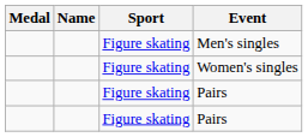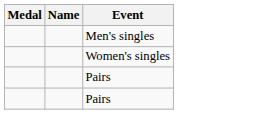- column: Sport | Figure skating | Figure skating | Figure skating | Figure skating
